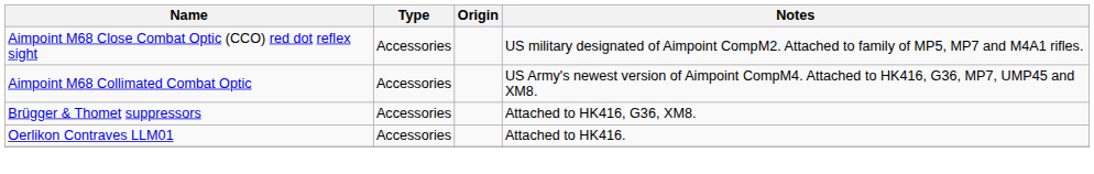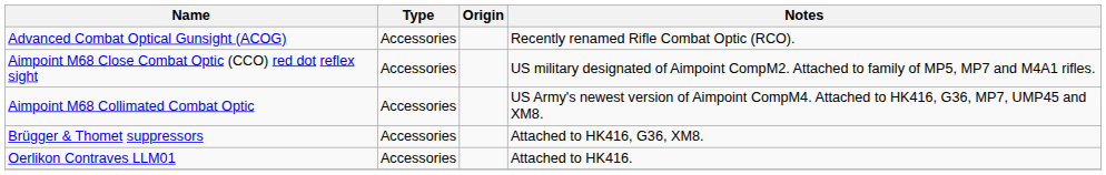+ row: Advanced Combat Optical Gunsight (ACOG) | Accessories | Recently renamed Rifle Combat Optic (RCO).
